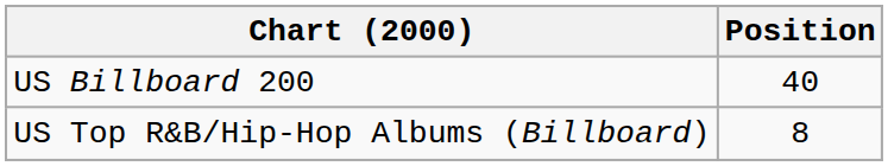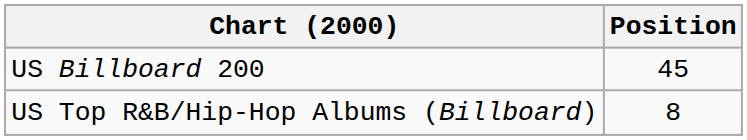US Billboard 200 | Position: 40 -> 45
